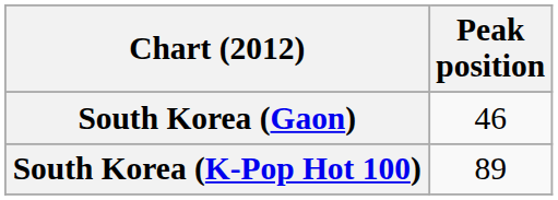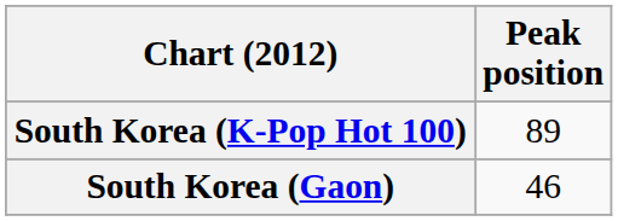rows swapped: South Korea (Gaon) <-> South Korea (K-Pop Hot 100)
